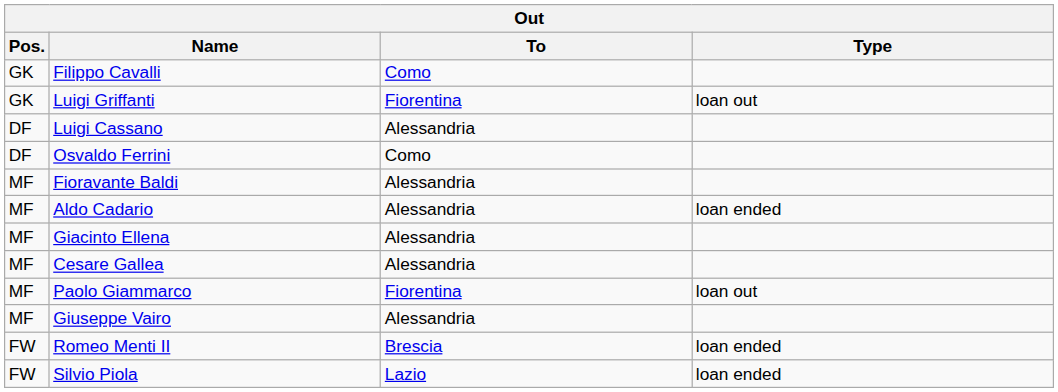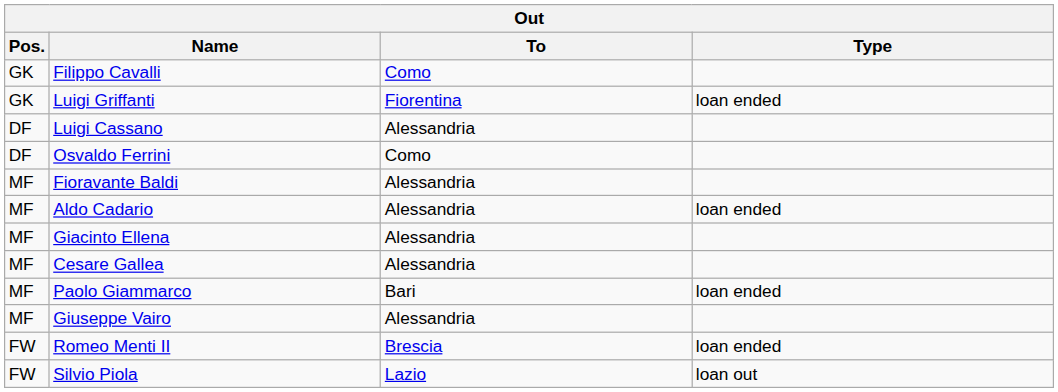Luigi Griffanti | Type: loan out -> loan ended
Paolo Giammarco | To: Fiorentina -> Bari
Paolo Giammarco | Type: loan out -> loan ended
Silvio Piola | Type: loan ended -> loan out
